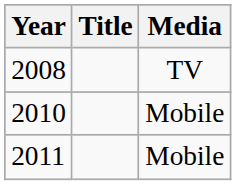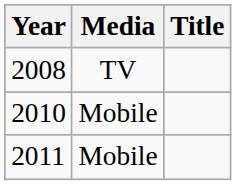columns swapped: Title <-> Media
